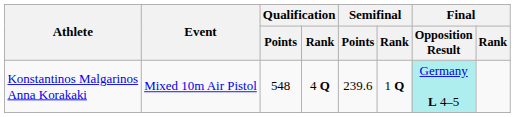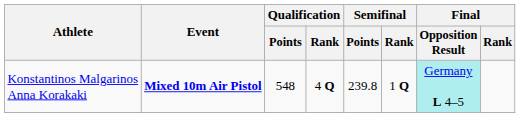Konstantinos Malgarinos Anna Korakaki | Event: normal -> bold
Konstantinos Malgarinos Anna Korakaki | Semifinal / Points: 239.6 -> 239.8
